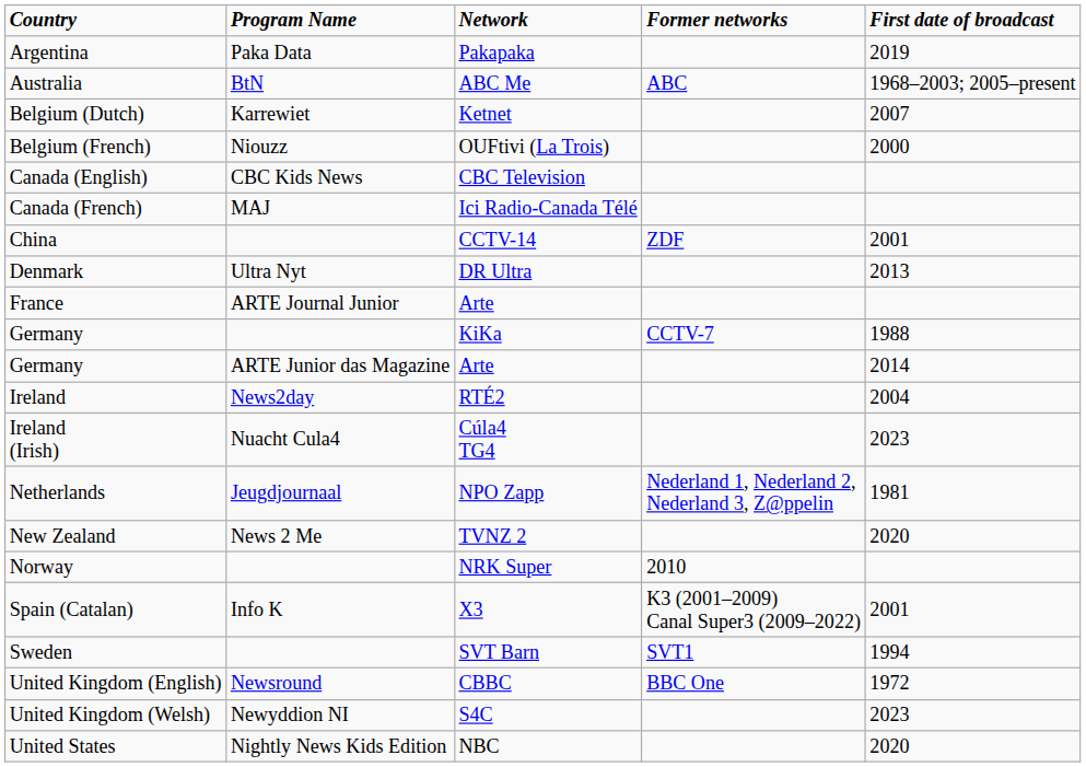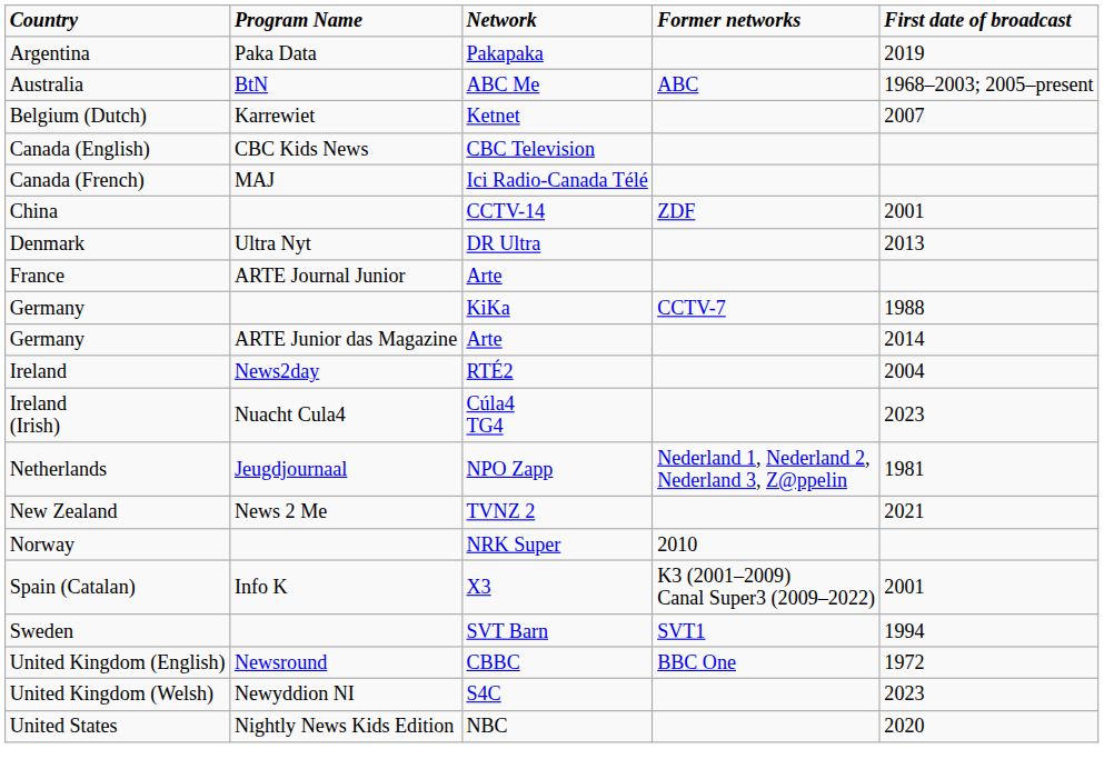- row: Belgium (French) | Niouzz | OUFtivi (La Trois) | 2000
New Zealand | First date of broadcast: 2020 -> 2021
